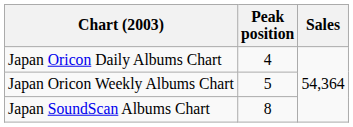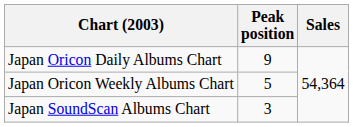Japan Oricon Daily Albums Chart | Peak position: 4 -> 9
Japan SoundScan Albums Chart | Peak position: 8 -> 3
